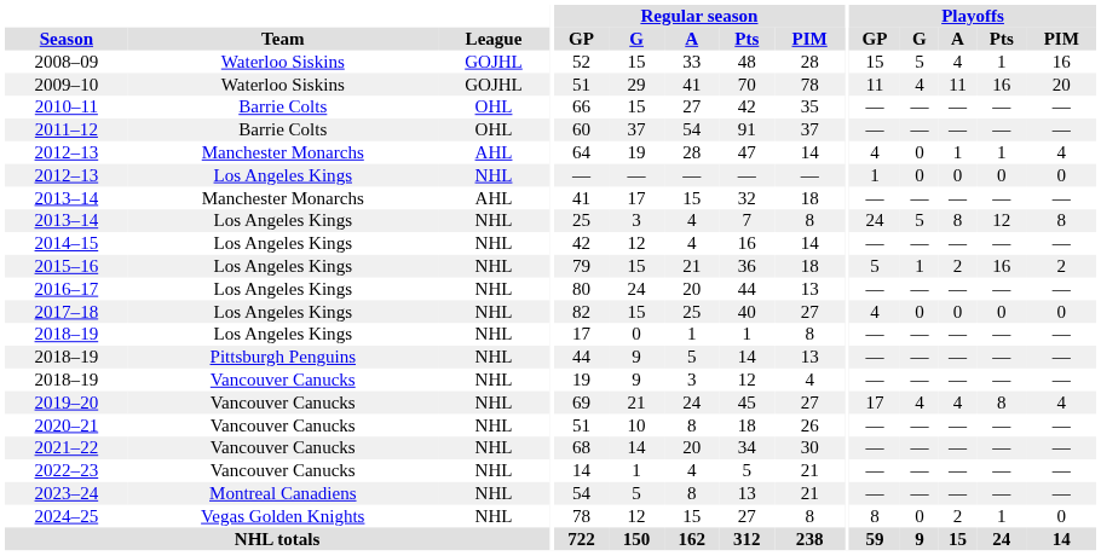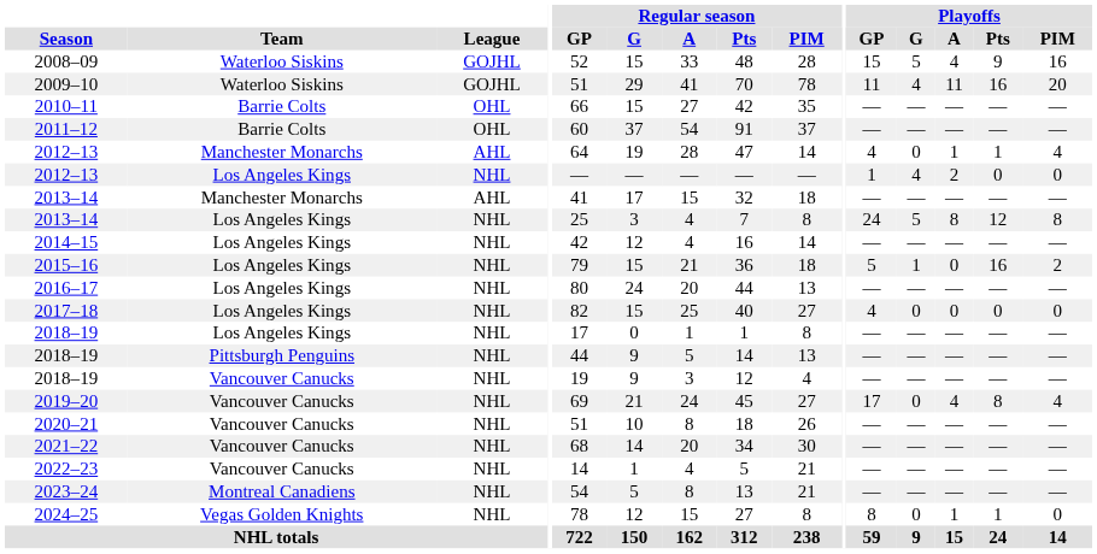2008–09 | Playoffs / Pts: 1 -> 9
2012–13 / Los Angeles Kings | Playoffs / G: 0 -> 4
2012–13 / Los Angeles Kings | Playoffs / A: 0 -> 2
2015–16 | Playoffs / A: 2 -> 0
2019–20 | Playoffs / G: 4 -> 0
2024–25 | Playoffs / A: 2 -> 1
